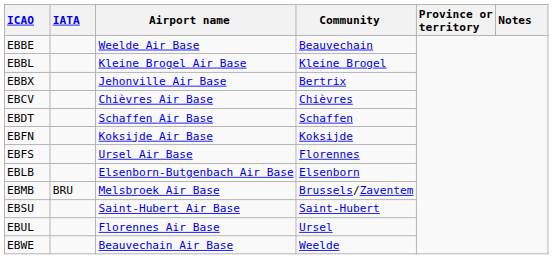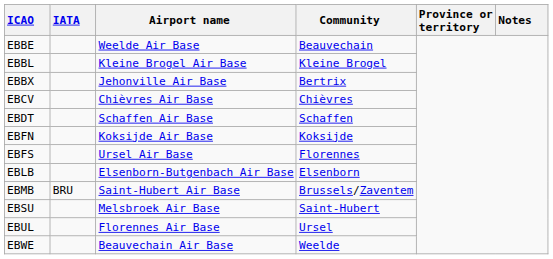EBMB | Airport name: Melsbroek Air Base -> Saint-Hubert Air Base
EBSU | Airport name: Saint-Hubert Air Base -> Melsbroek Air Base
